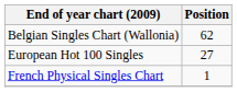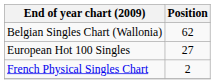French Physical Singles Chart | Position: 1 -> 2
